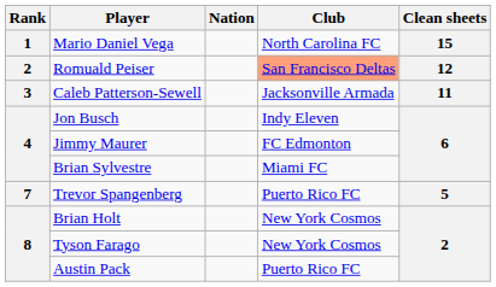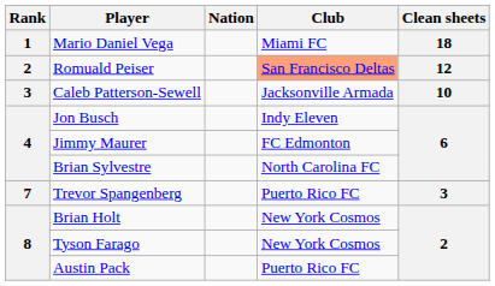Mario Daniel Vega | Club: North Carolina FC -> Miami FC
Mario Daniel Vega | Clean sheets: 15 -> 18
Caleb Patterson-Sewell | Clean sheets: 11 -> 10
Brian Sylvestre | Club: Miami FC -> North Carolina FC
Trevor Spangenberg | Clean sheets: 5 -> 3
